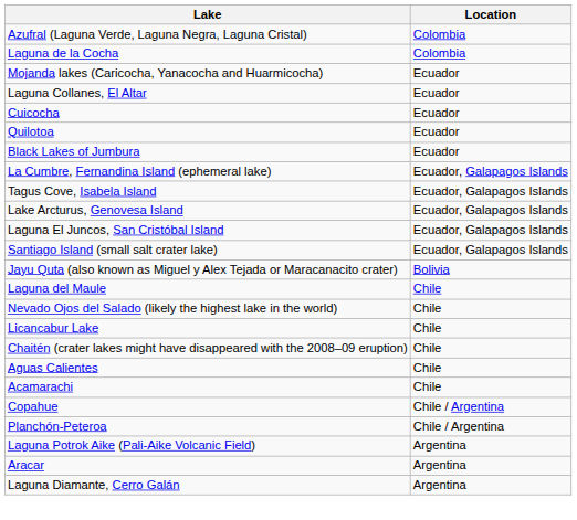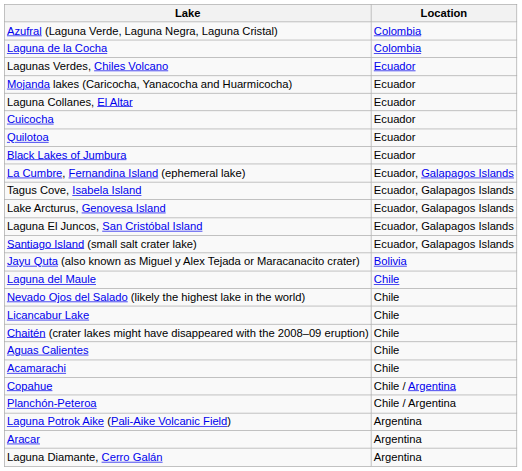+ row: Lagunas Verdes, Chiles Volcano | Ecuador
